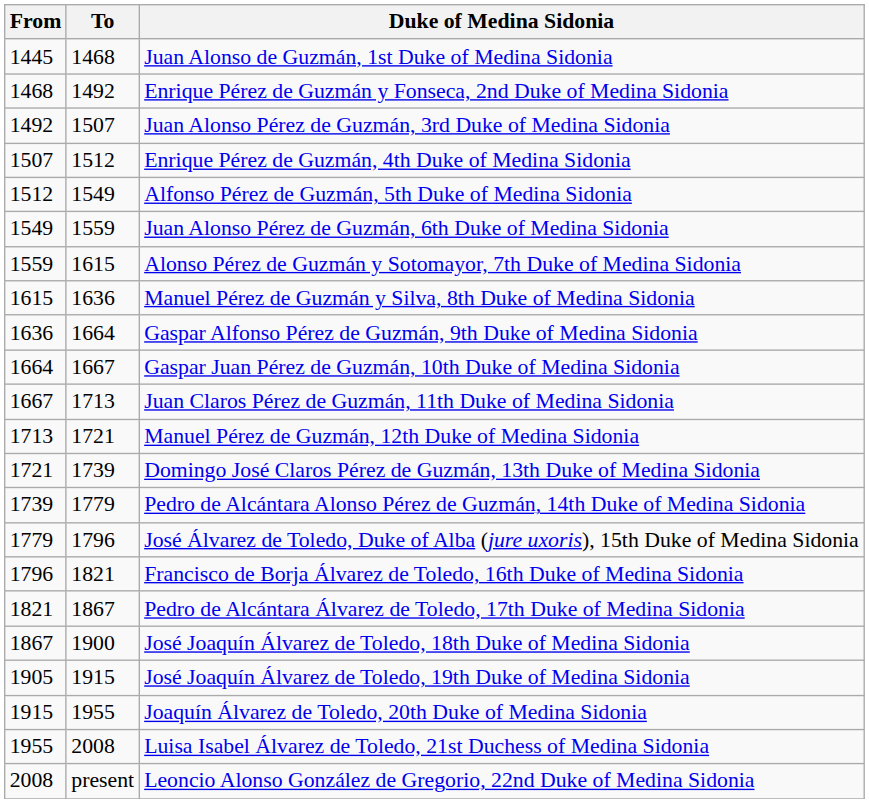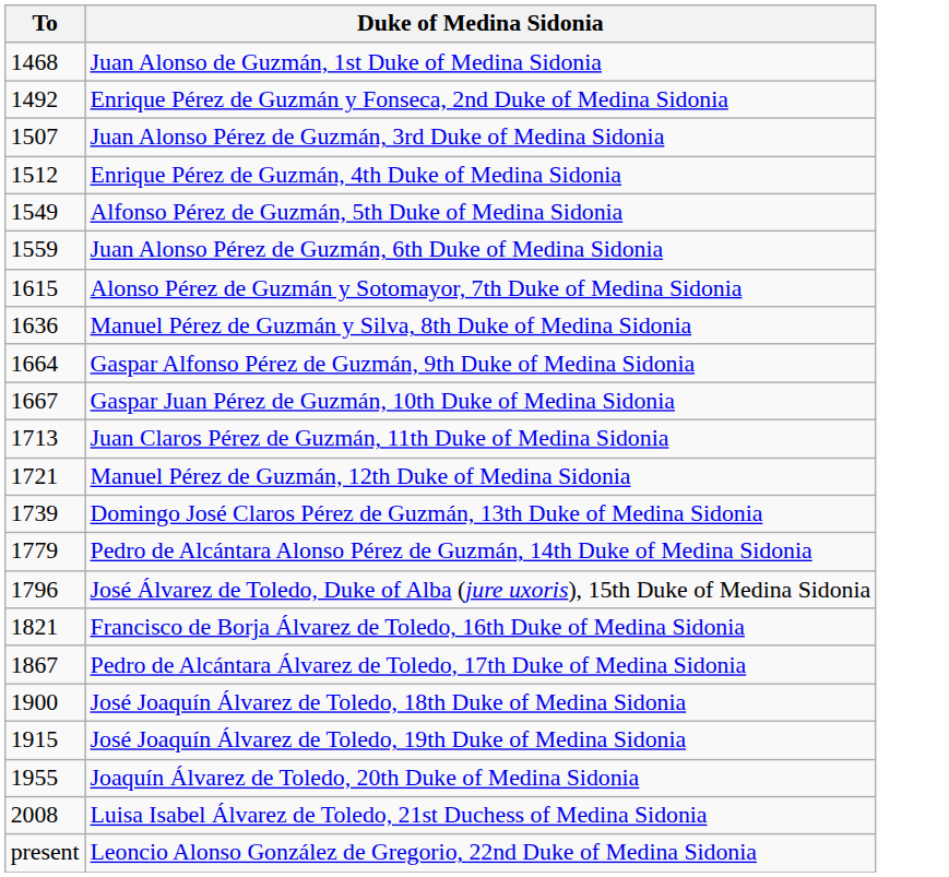- column: From | 1445 | 1468 | 1492 | 1507 | 1512 | 1549 | 1559 | 1615 | 1636 | 1664 | 1667 | 1713 | 1721 | 1739 | 1779 | 1796 | 1821 | 1867 | 1905 | 1915 | 1955 | 2008
